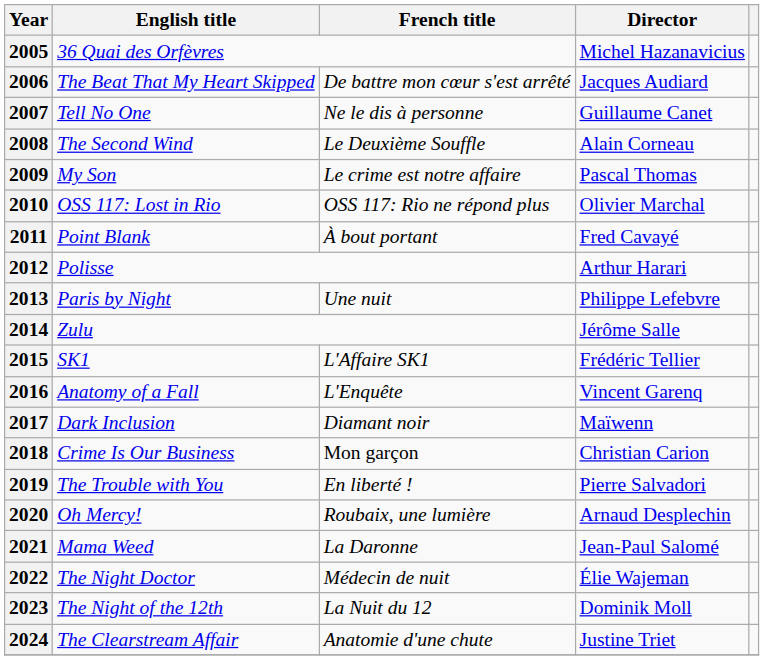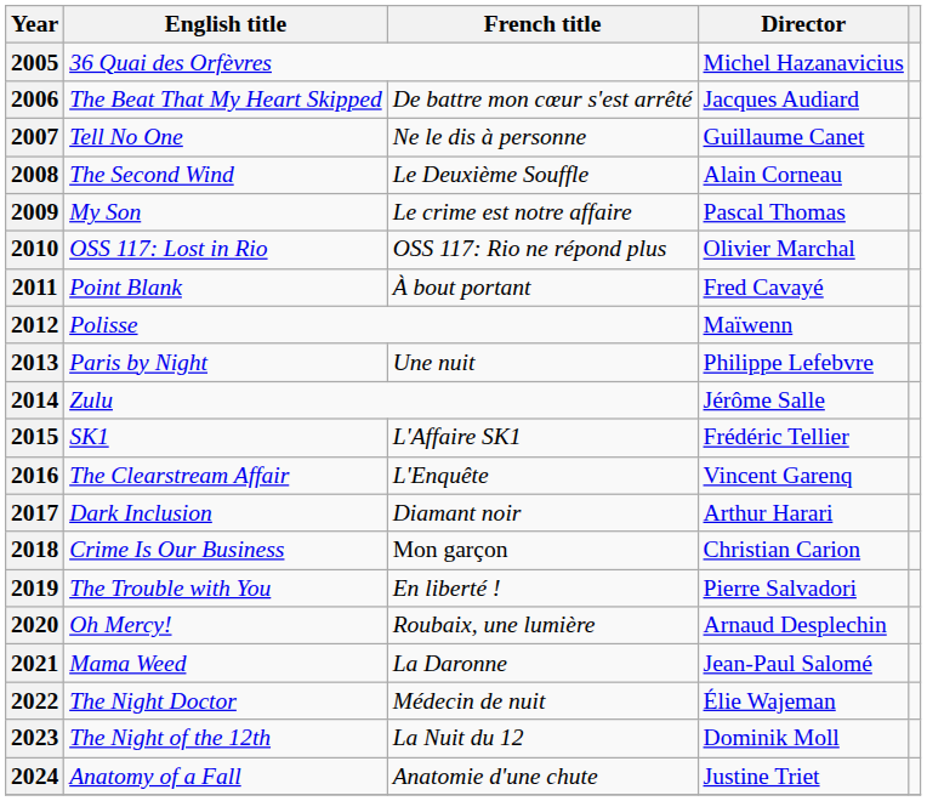2012 | Director: Arthur Harari -> Maïwenn
2016 | English title: Anatomy of a Fall -> The Clearstream Affair
2017 | Director: Maïwenn -> Arthur Harari
2024 | English title: The Clearstream Affair -> Anatomy of a Fall
